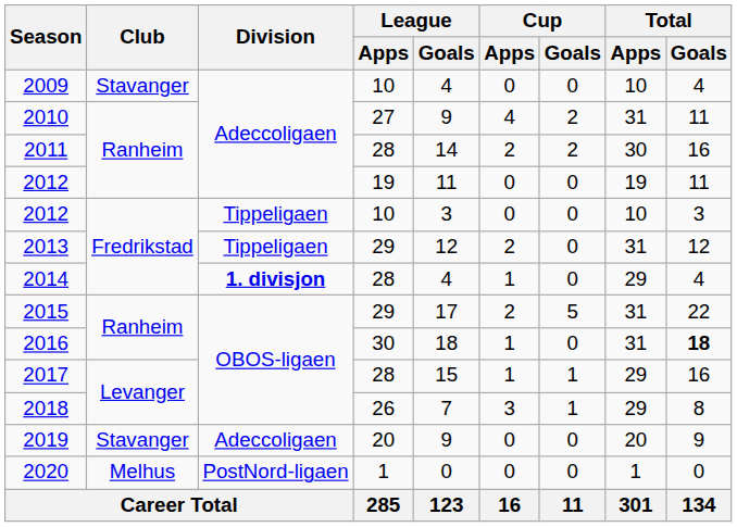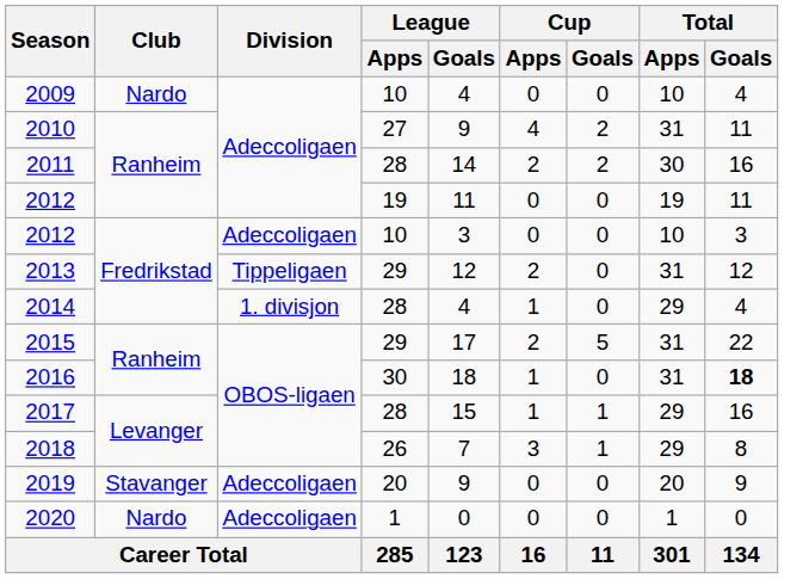2009 | Club: Stavanger -> Nardo
2012 / 10 | Division: Tippeligaen -> Adeccoligaen
2014 | Division: bold -> normal
2020 | Club: Melhus -> Nardo
2020 | Division: PostNord-ligaen -> Adeccoligaen
